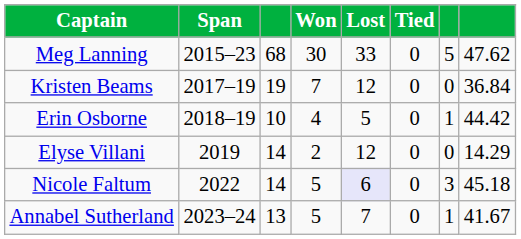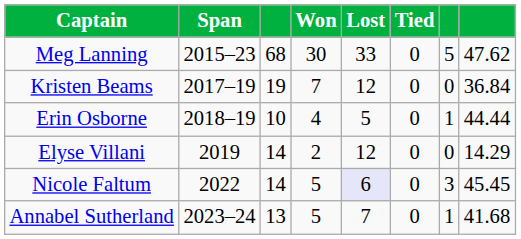Erin Osborne | column 8: 44.42 -> 44.44
Nicole Faltum | column 8: 45.18 -> 45.45
Annabel Sutherland | column 8: 41.67 -> 41.68
